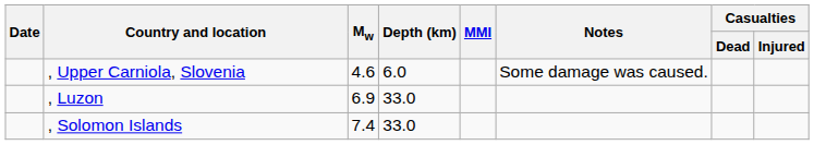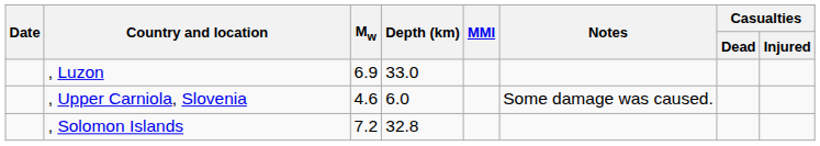rows swapped: , Upper Carniola, Slovenia <-> , Luzon
, Solomon Islands | Mw: 7.4 -> 7.2
, Solomon Islands | Depth (km): 33.0 -> 32.8
